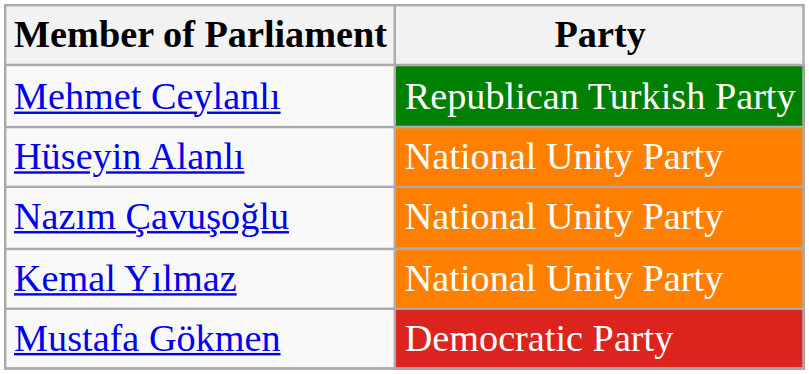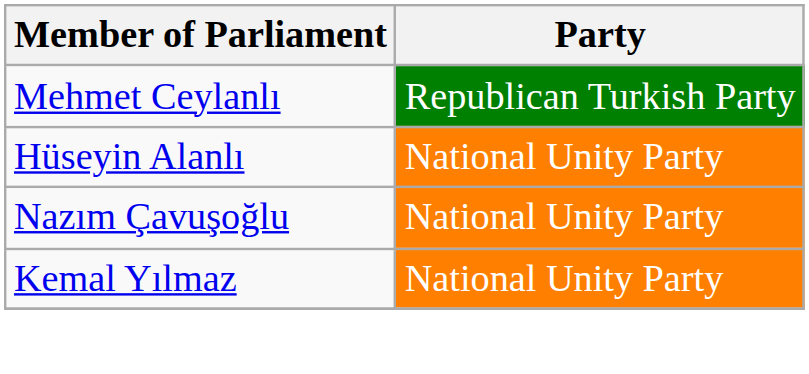- row: Mustafa Gökmen | Democratic Party
